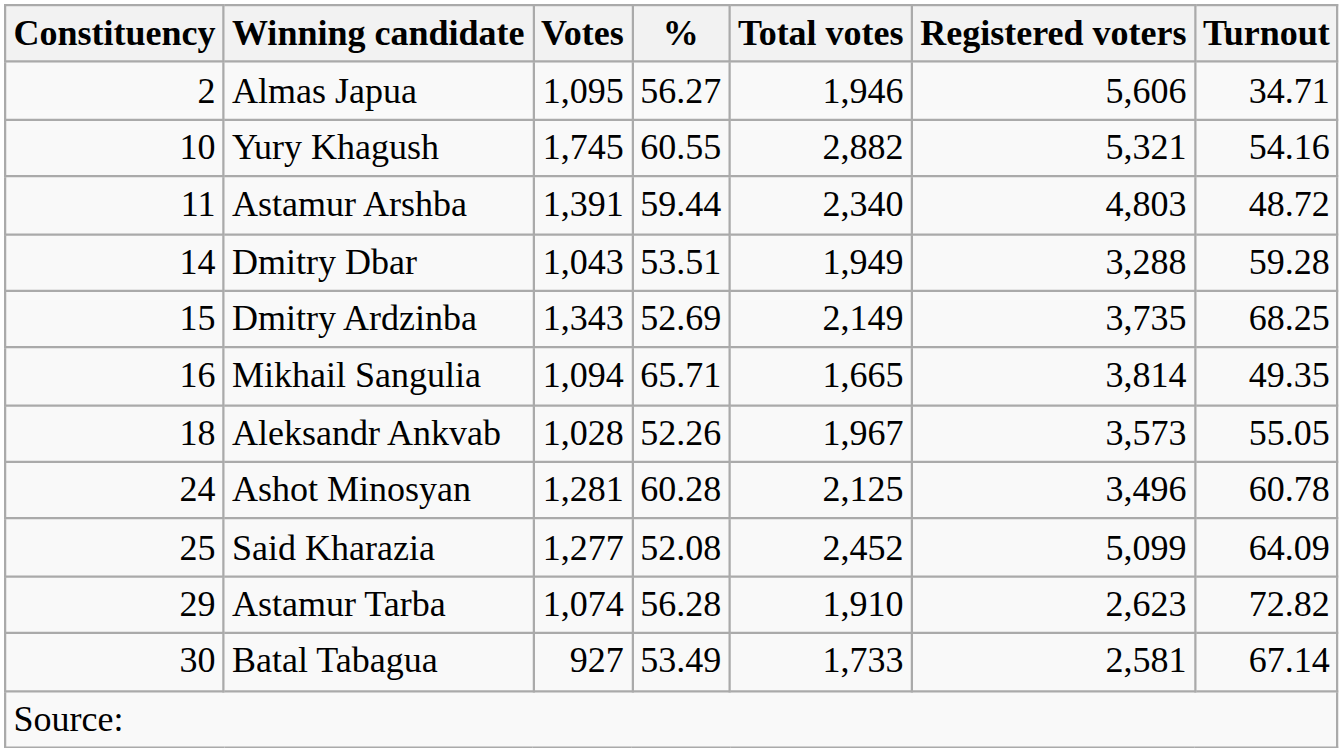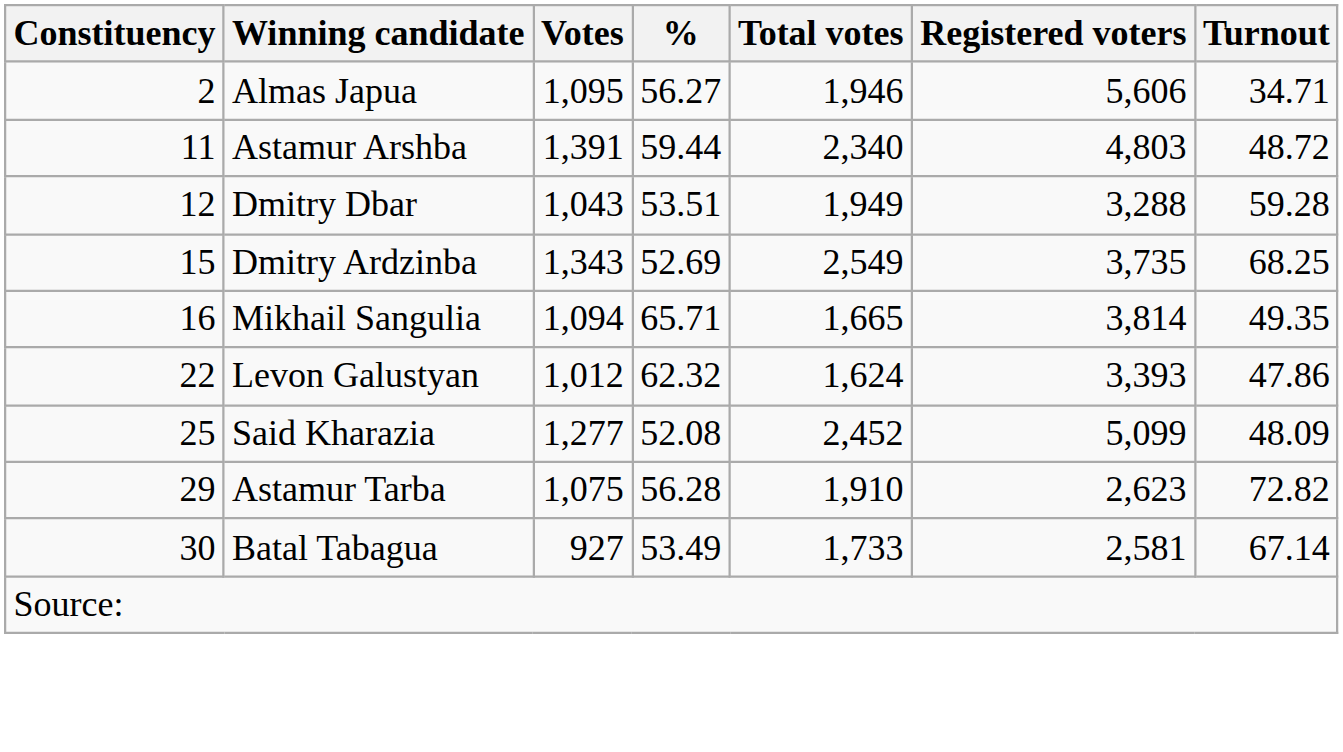- row: 10 | Yury Khagush | 1,745 | 60.55 | 2,882 | 5,321 | 54.16
Dmitry Dbar | Constituency: 14 -> 12
Dmitry Ardzinba | Total votes: 2,149 -> 2,549
- row: 18 | Aleksandr Ankvab | 1,028 | 52.26 | 1,967 | 3,573 | 55.05
+ row: 22 | Levon Galustyan | 1,012 | 62.32 | 1,624 | 3,393 | 47.86
- row: 24 | Ashot Minosyan | 1,281 | 60.28 | 2,125 | 3,496 | 60.78
Said Kharazia | Turnout: 64.09 -> 48.09
Astamur Tarba | Votes: 1,074 -> 1,075
